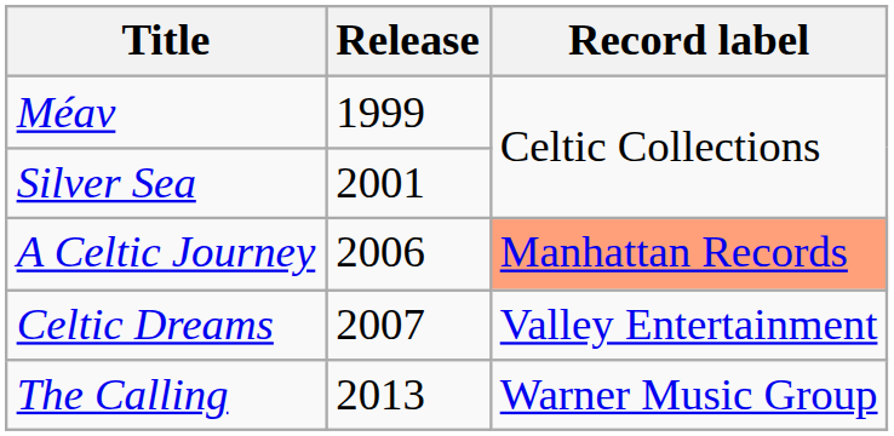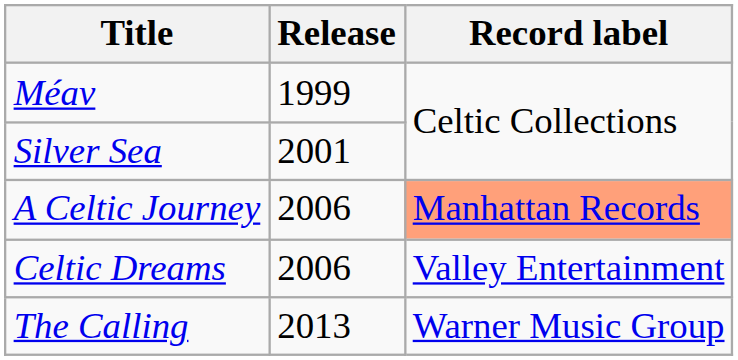Celtic Dreams | Release: 2007 -> 2006
